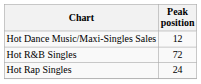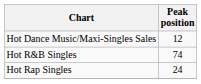Hot R&B Singles | Peak position: 72 -> 74
